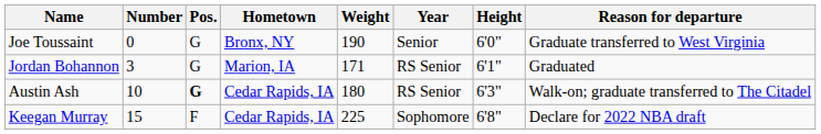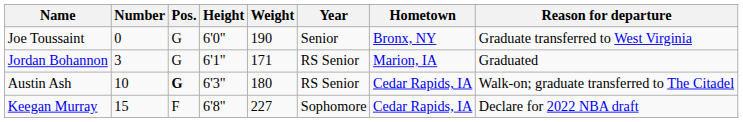columns swapped: Height <-> Hometown
Keegan Murray | Weight: 225 -> 227
